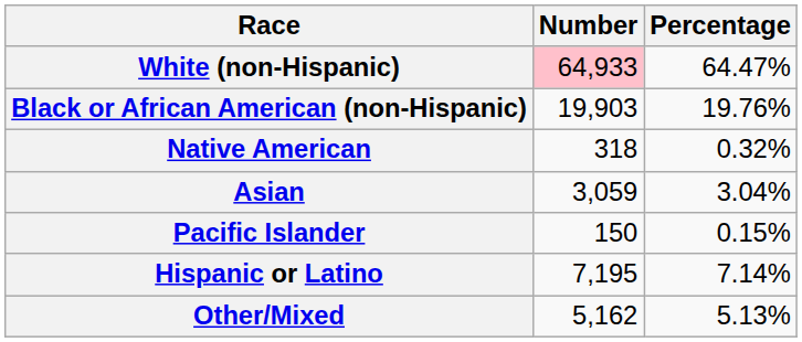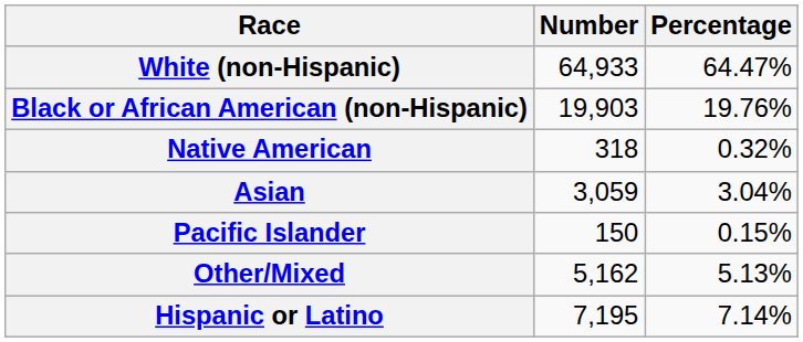White (non-Hispanic) | Number: pink background -> no background
rows swapped: Other/Mixed <-> Hispanic or Latino
